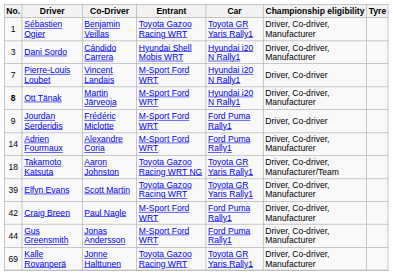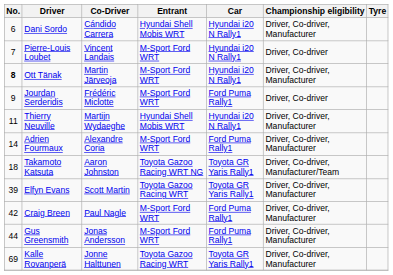- row: 1 | Sébastien Ogier | Benjamin Veillas | Toyota Gazoo Racing WRT | Toyota GR Yaris Rally1 | Driver, Co-driver, Manufacturer
Dani Sordo | No.: 3 -> 6
+ row: 11 | Thierry Neuville | Martijn Wydaeghe | Hyundai Shell Mobis WRT | Hyundai i20 N Rally1 | Driver, Co-driver, Manufacturer
